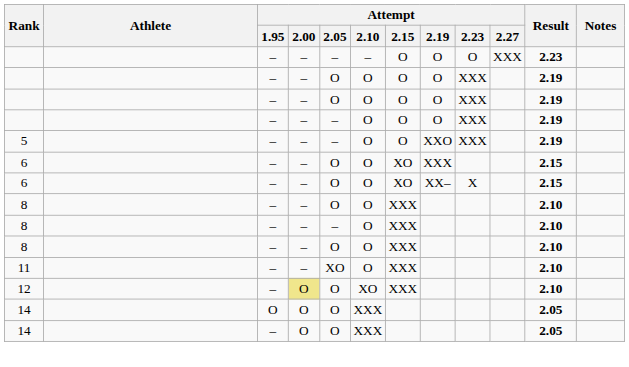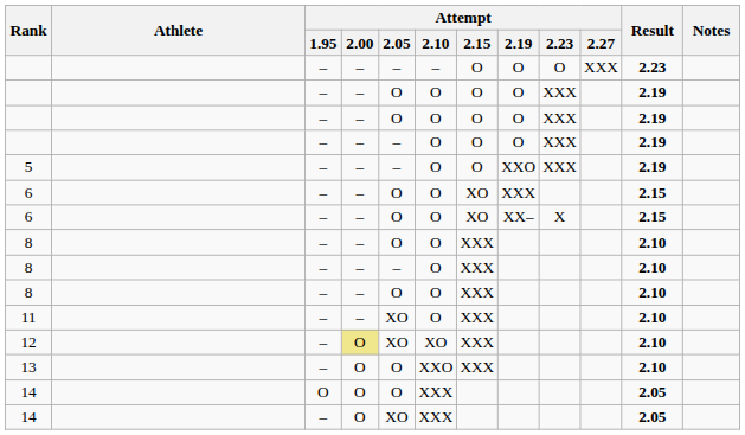12 | Attempt / 2.05: O -> XO
+ row: 13 | – | O | O | XXO | XXX | 2.10
14 / – | Attempt / 2.05: O -> XO
